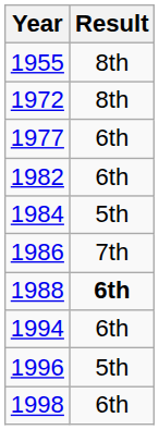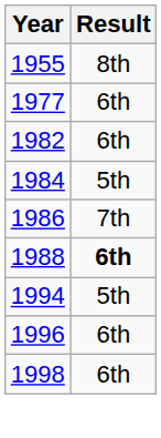- row: 1972 | 8th
1994 | Result: 6th -> 5th
1996 | Result: 5th -> 6th
